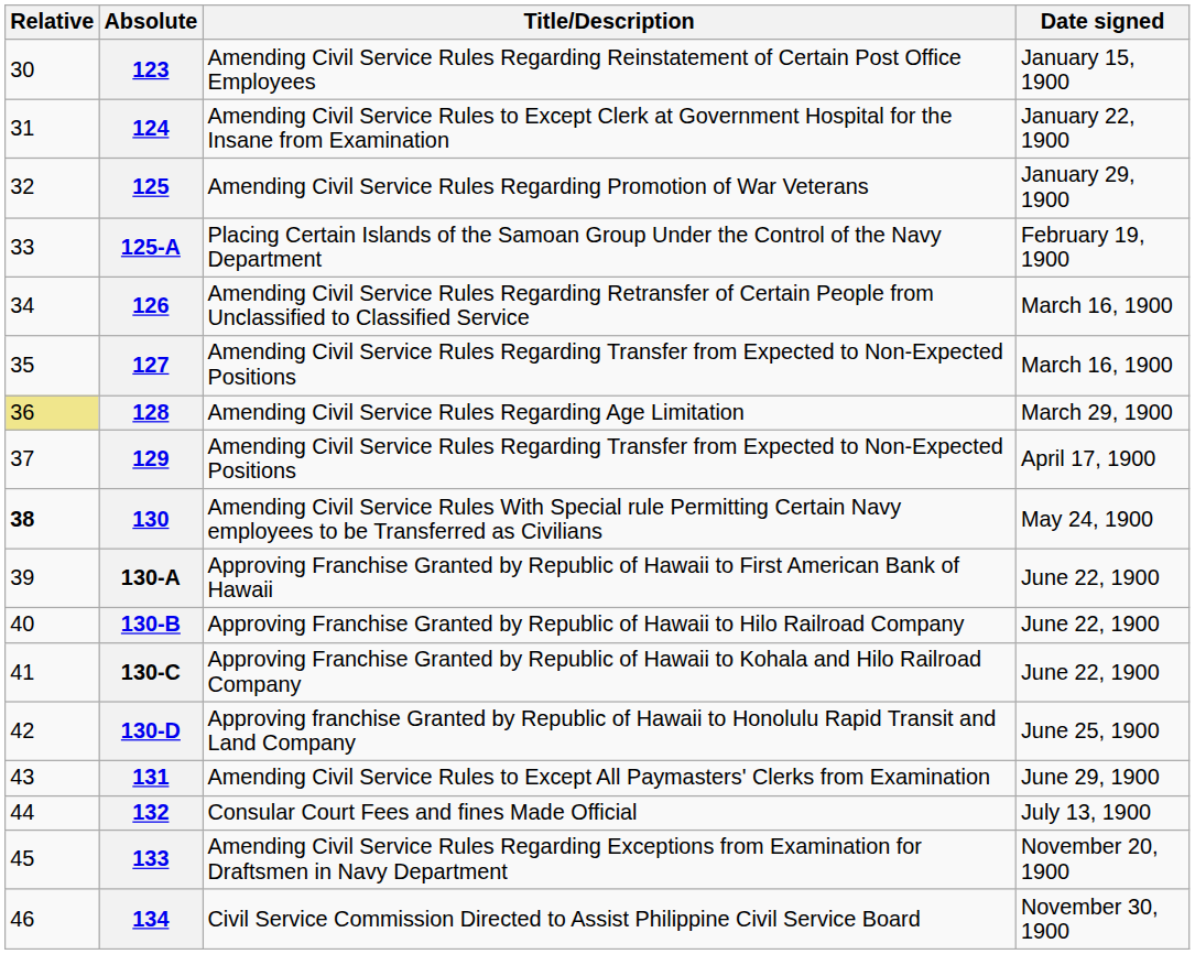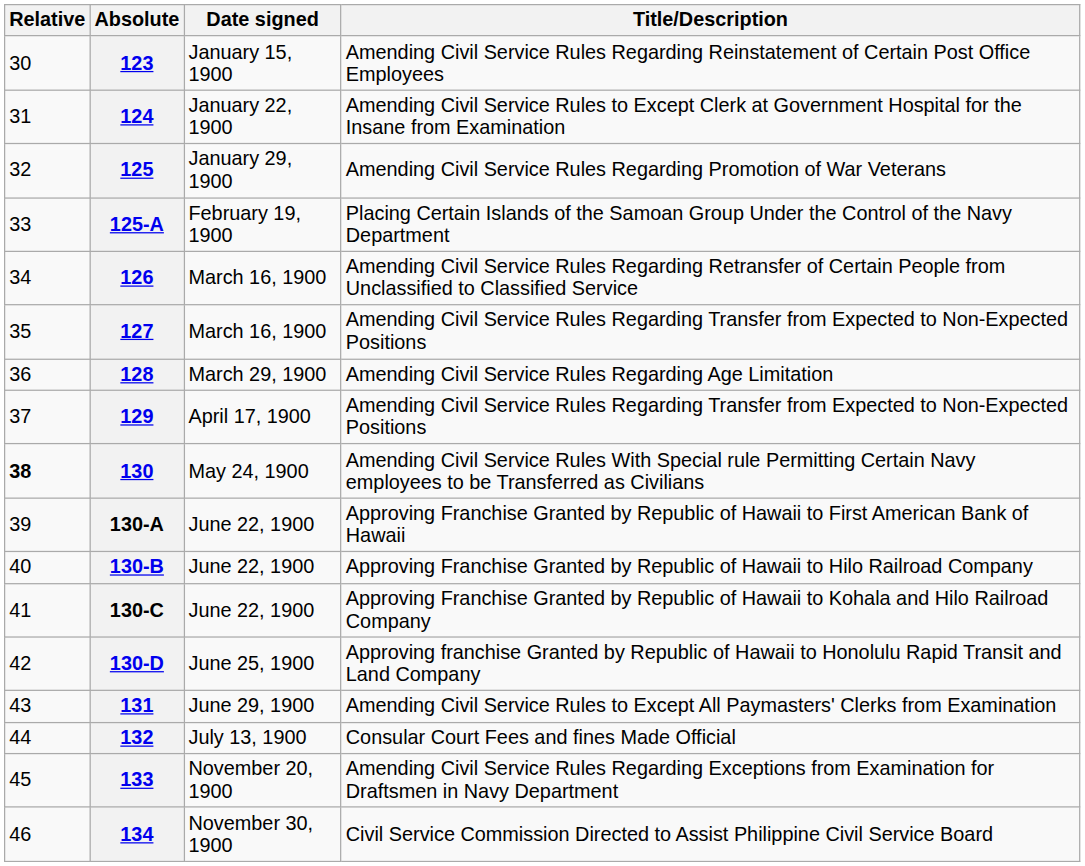columns swapped: Title/Description <-> Date signed
128 | Relative: khaki background -> no background
